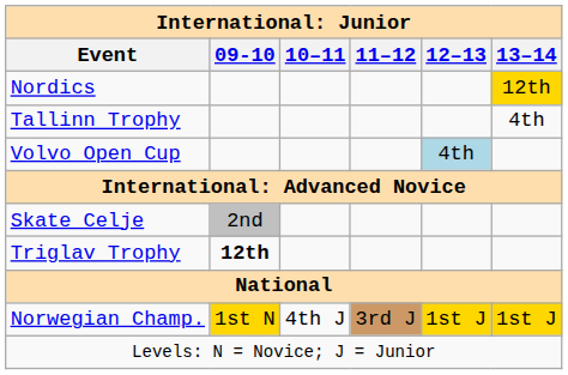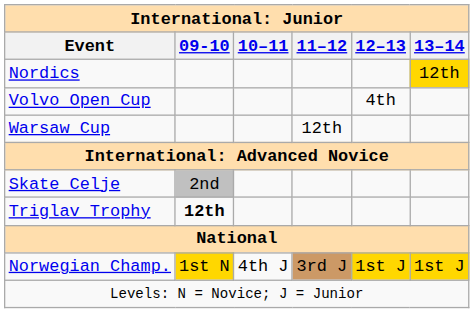- row: Tallinn Trophy | 4th
Volvo Open Cup | 12–13: lightblue background -> no background
+ row: Warsaw Cup | 12th
